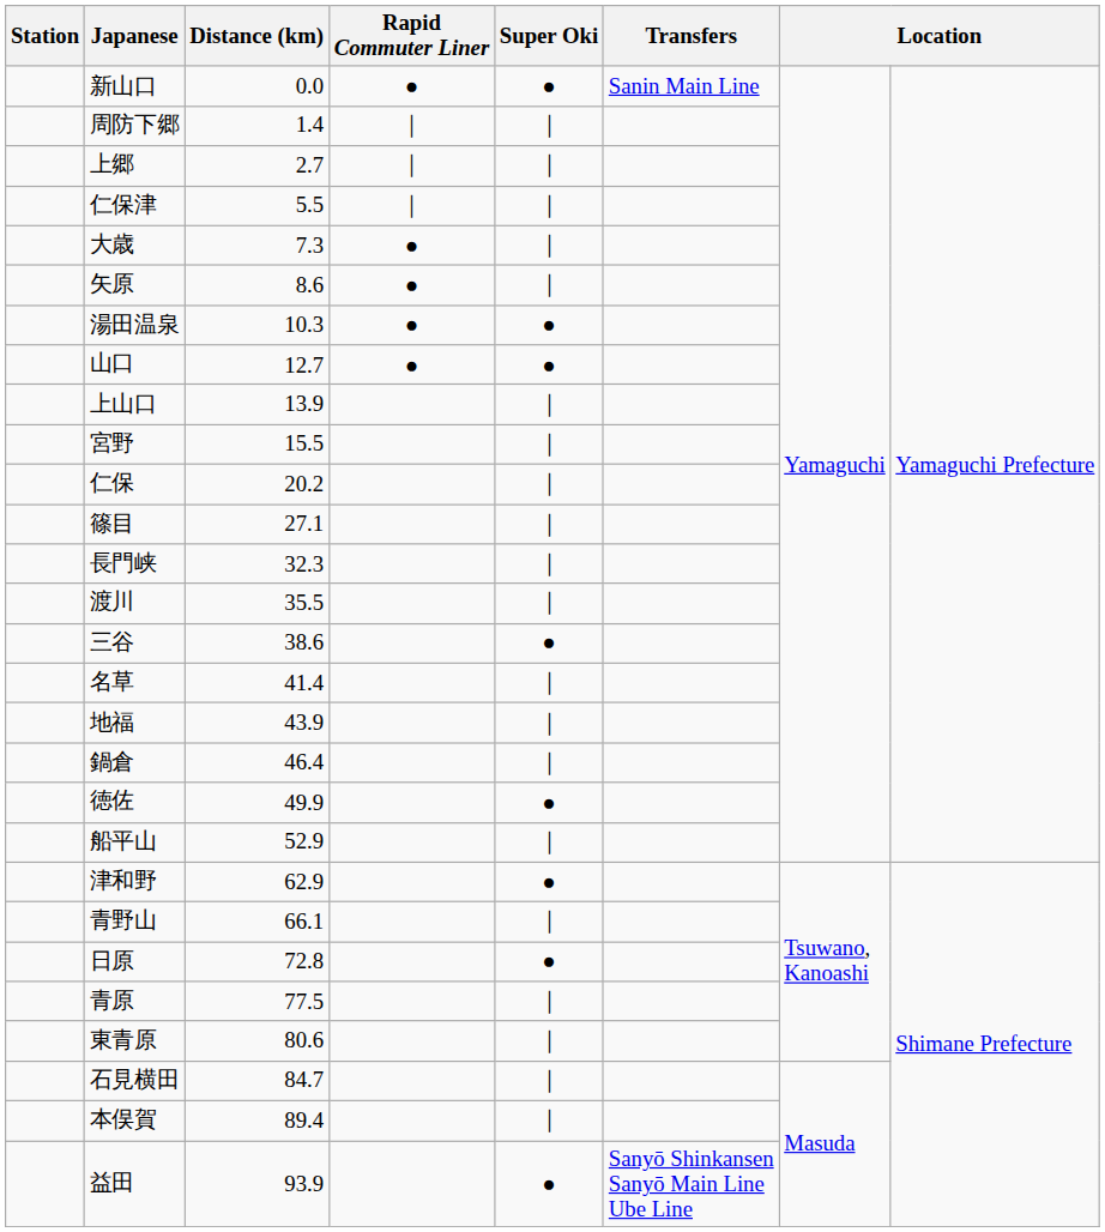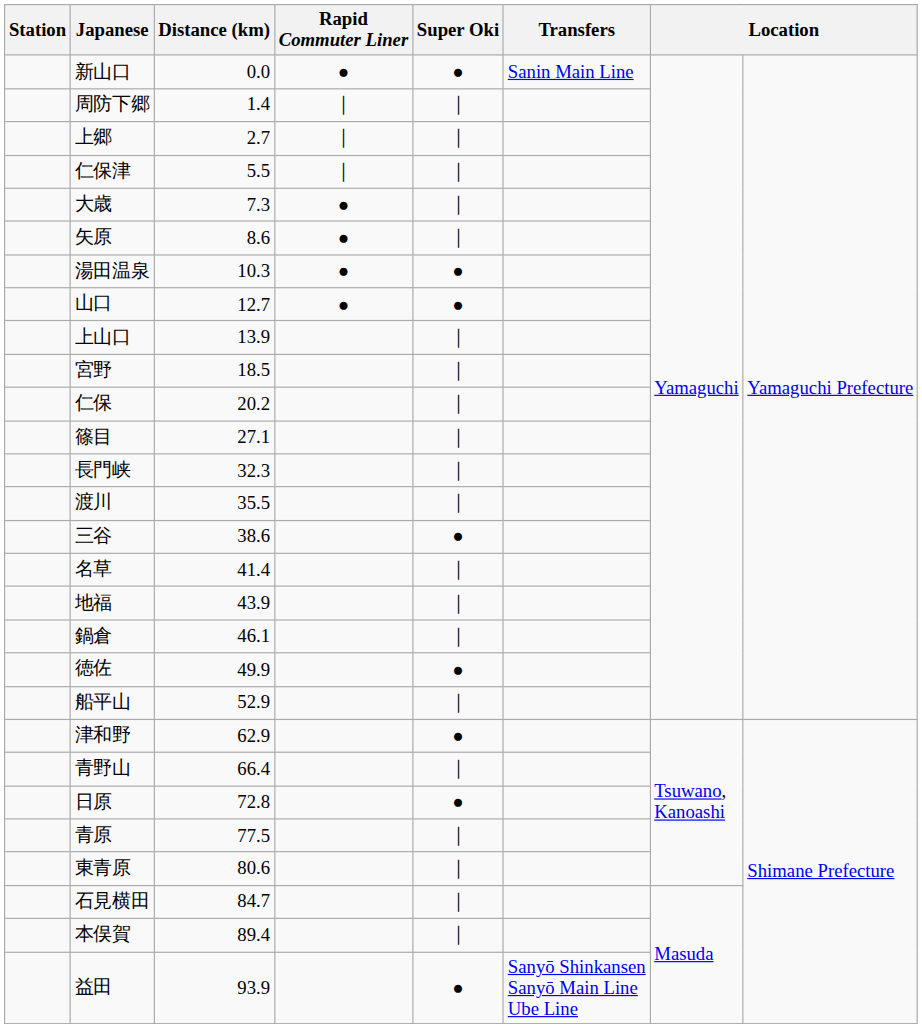宮野 | Distance (km): 15.5 -> 18.5
鍋倉 | Distance (km): 46.4 -> 46.1
青野山 | Distance (km): 66.1 -> 66.4
